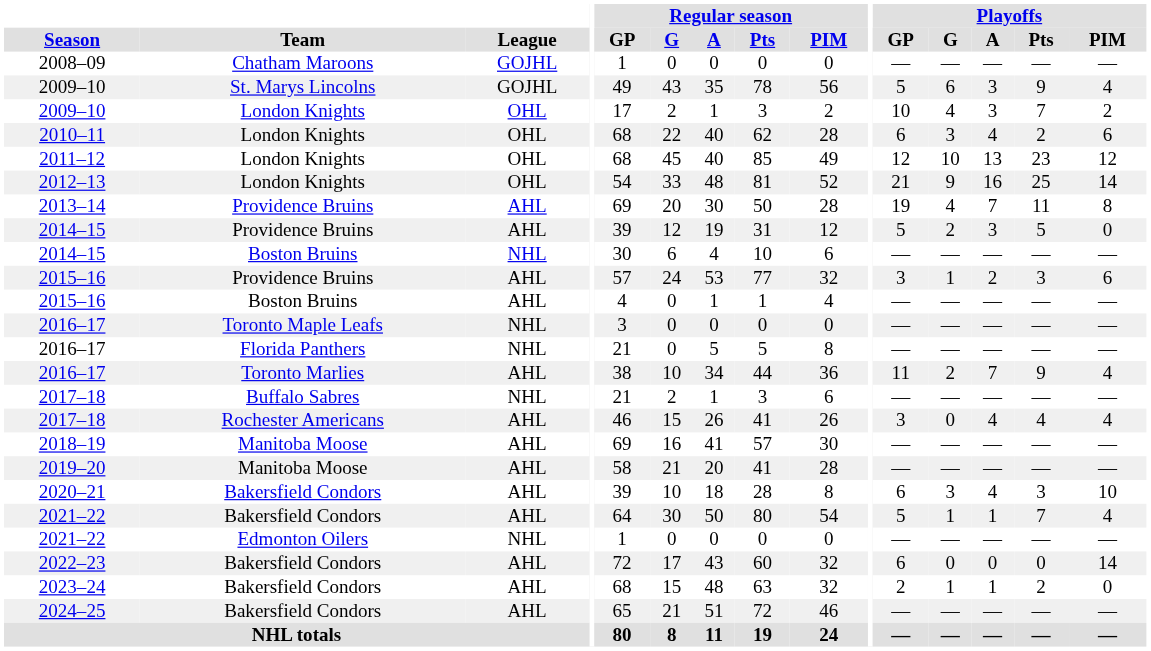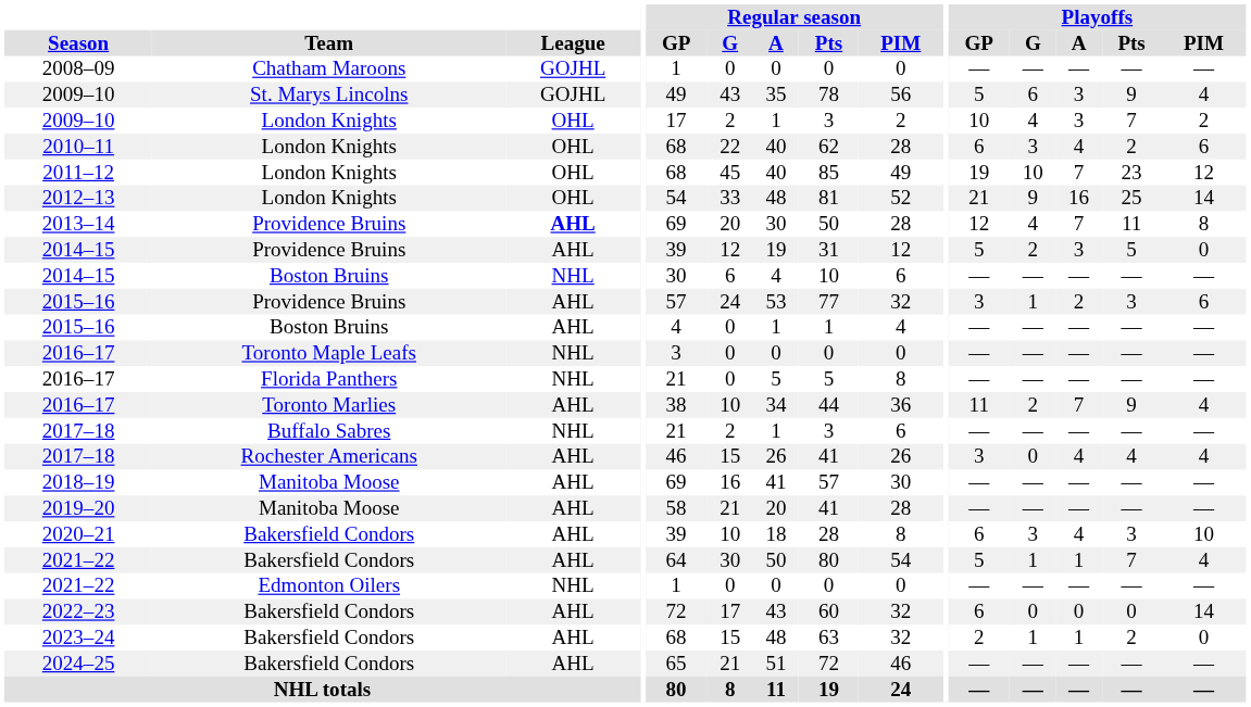2011–12 | Playoffs / GP: 12 -> 19
2011–12 | Playoffs / A: 13 -> 7
2013–14 | League: normal -> bold
2013–14 | Playoffs / GP: 19 -> 12
